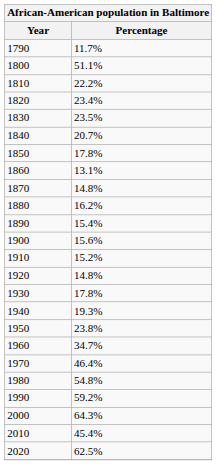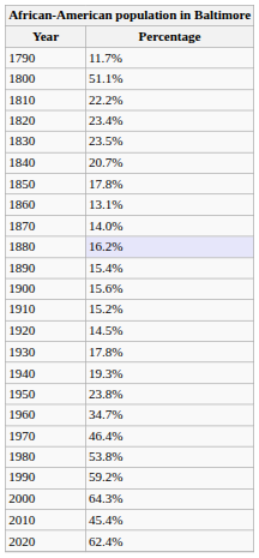1870 | Percentage: 14.8% -> 14.0%
1880 | Percentage: no background -> lavender background
1920 | Percentage: 14.8% -> 14.5%
1980 | Percentage: 54.8% -> 53.8%
2020 | Percentage: 62.5% -> 62.4%
